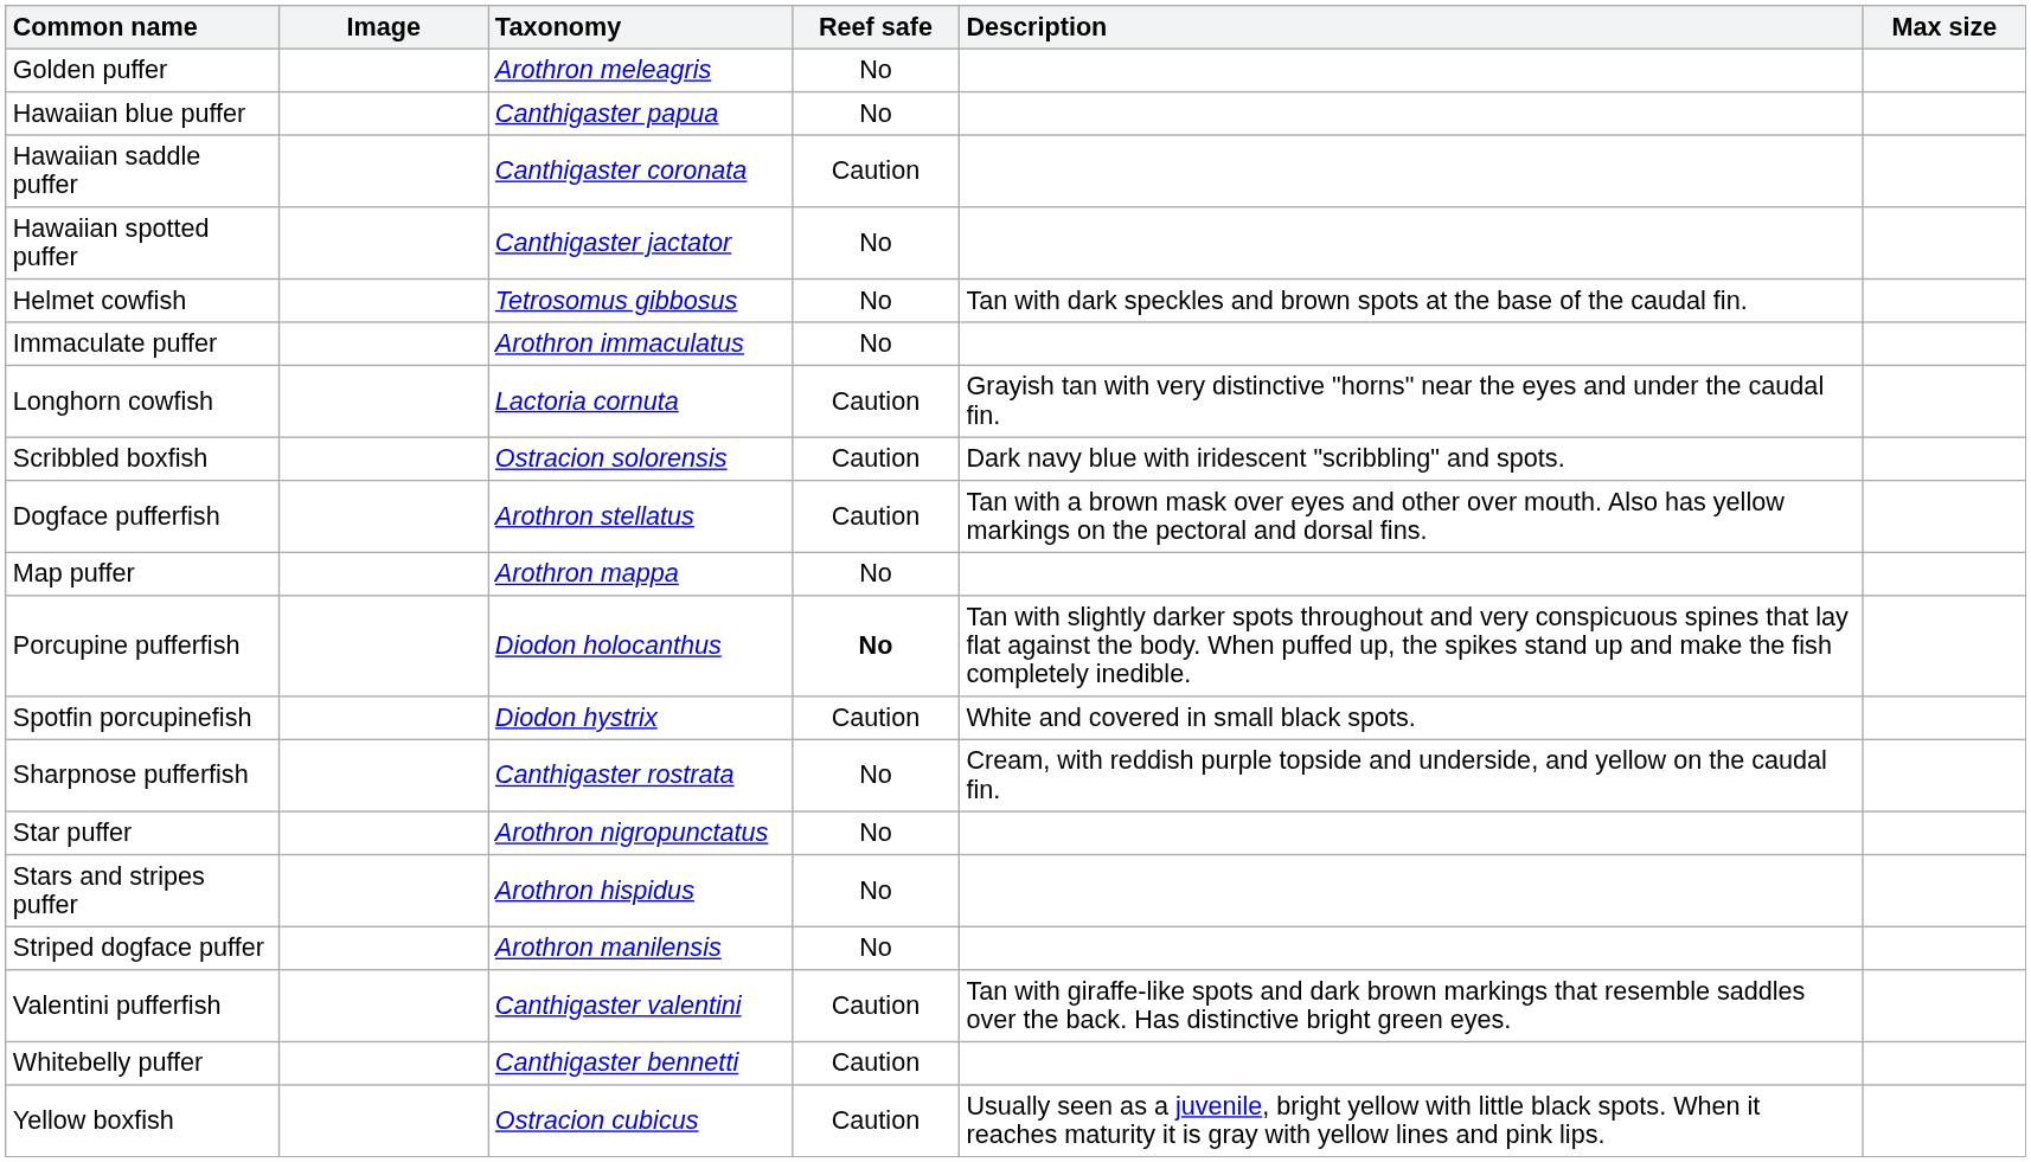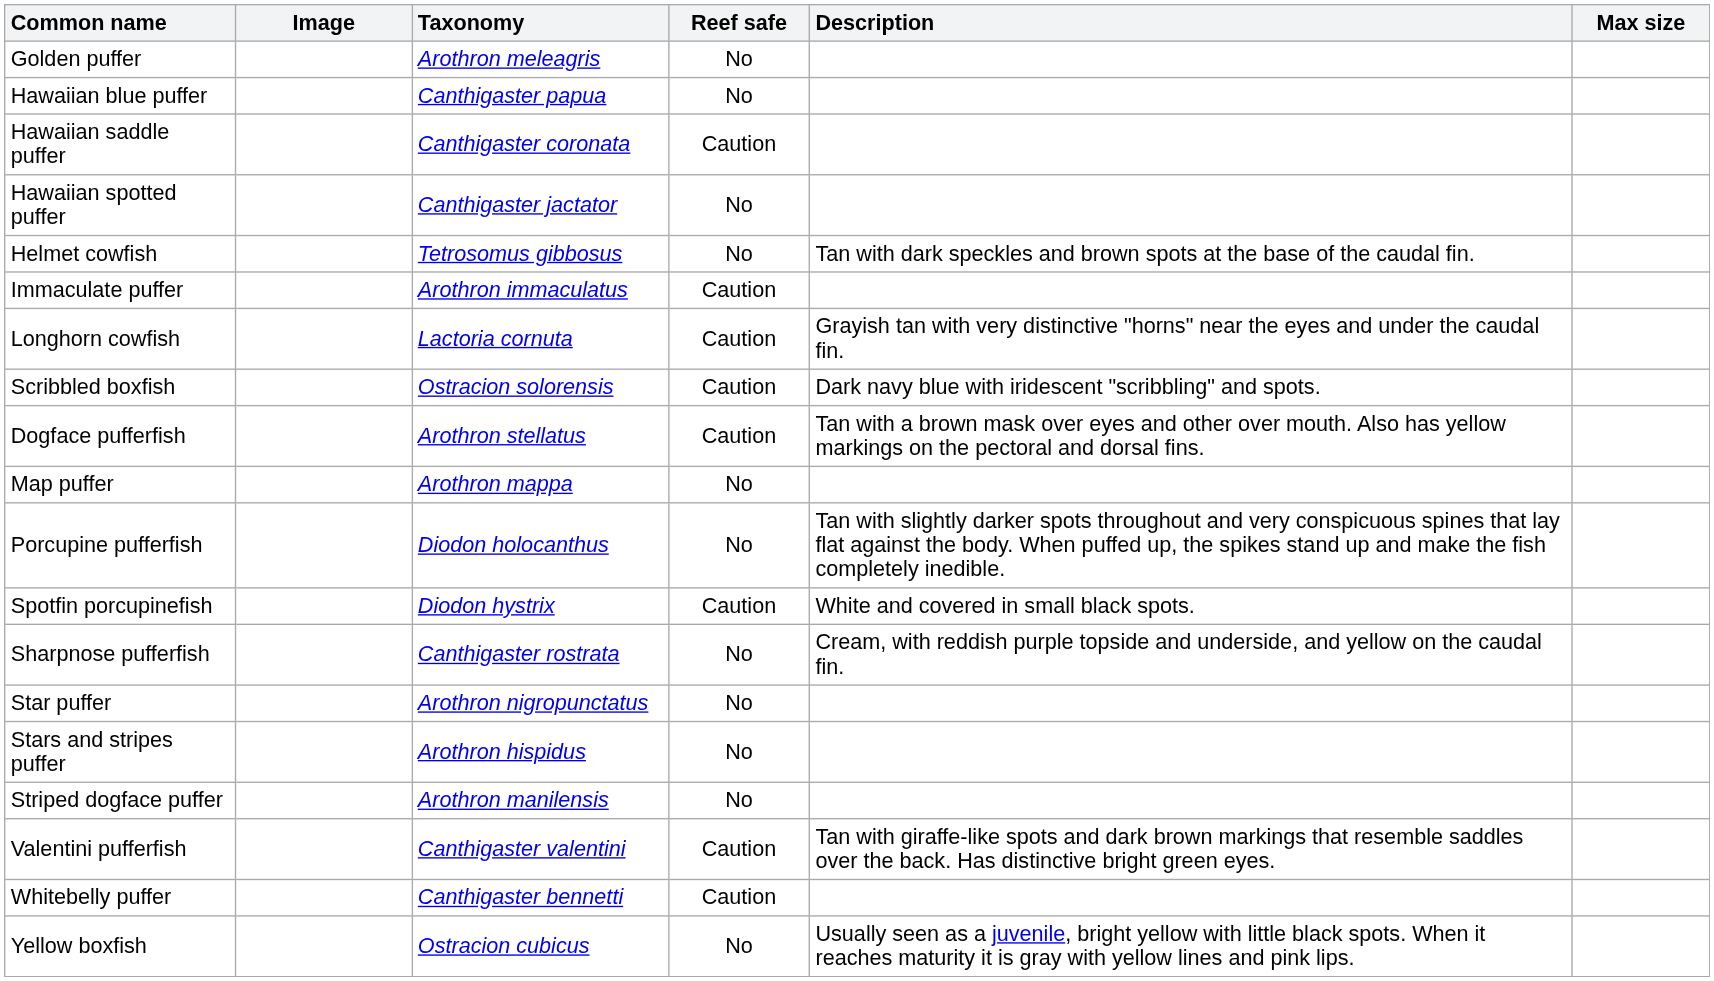Immaculate puffer | Reef safe: No -> Caution
Porcupine pufferfish | Reef safe: bold -> normal
Yellow boxfish | Reef safe: Caution -> No
